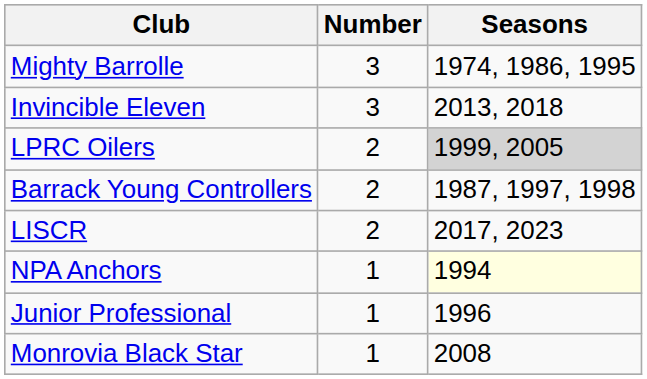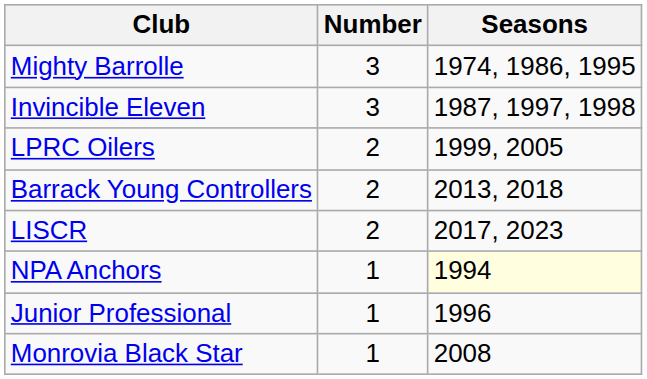Invincible Eleven | Seasons: 2013, 2018 -> 1987, 1997, 1998
LPRC Oilers | Seasons: lightgrey background -> no background
Barrack Young Controllers | Seasons: 1987, 1997, 1998 -> 2013, 2018
